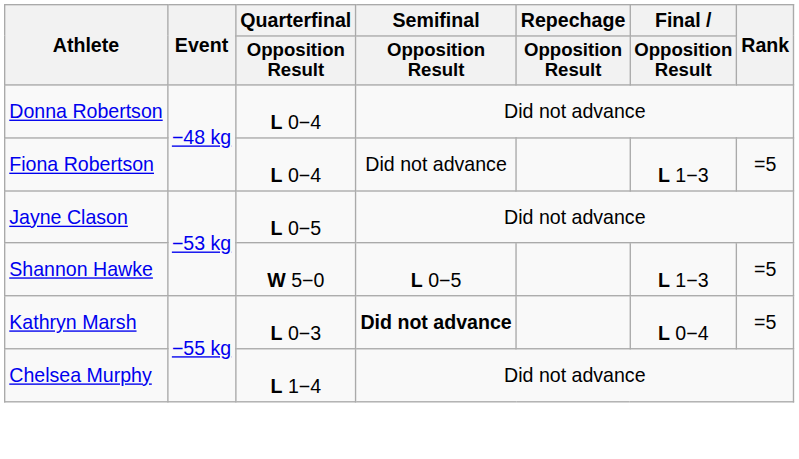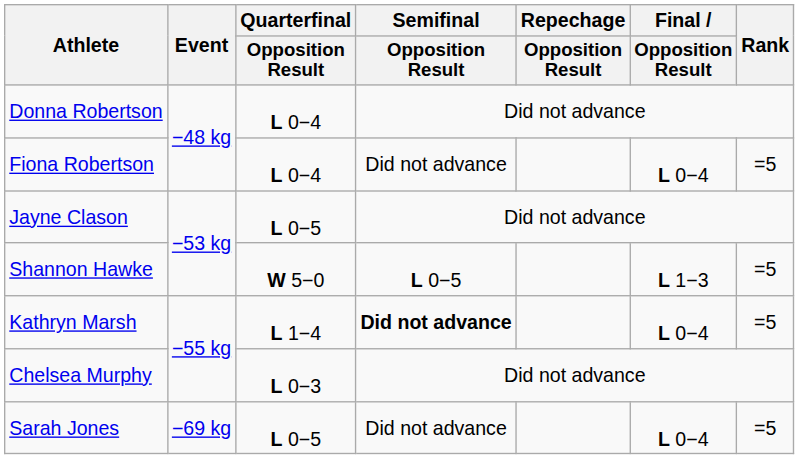Fiona Robertson | Final / Opposition Result: L 1−3 -> L 0−4
Kathryn Marsh | Quarterfinal / Opposition Result: L 0−3 -> L 1−4
Chelsea Murphy | Quarterfinal / Opposition Result: L 1−4 -> L 0−3
+ row: Sarah Jones | −69 kg | L 0−5 | Did not advance | L 0−4 | =5
